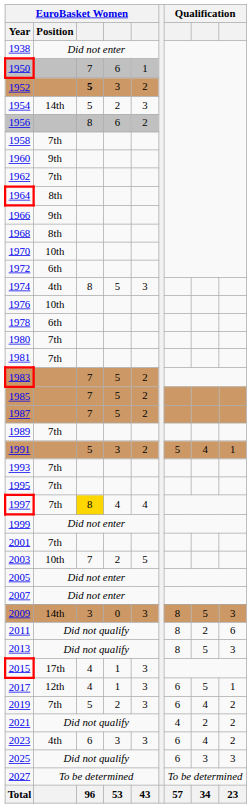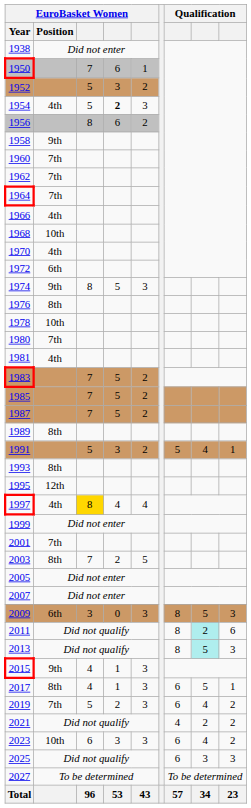1952 | column 3: bold -> normal
1954 | EuroBasket Women / Position: 14th -> 4th
1954 | column 4: normal -> bold
1958 | EuroBasket Women / Position: 7th -> 9th
1960 | EuroBasket Women / Position: 9th -> 7th
1964 | EuroBasket Women / Position: 8th -> 7th
1966 | EuroBasket Women / Position: 9th -> 4th
1968 | EuroBasket Women / Position: 8th -> 10th
1970 | EuroBasket Women / Position: 10th -> 4th
1974 | EuroBasket Women / Position: 4th -> 9th
1976 | EuroBasket Women / Position: 10th -> 8th
1978 | EuroBasket Women / Position: 6th -> 10th
1981 | EuroBasket Women / Position: 7th -> 4th
1989 | EuroBasket Women / Position: 7th -> 8th
1993 | EuroBasket Women / Position: 7th -> 8th
1995 | EuroBasket Women / Position: 7th -> 12th
1997 | EuroBasket Women / Position: 7th -> 4th
2003 | EuroBasket Women / Position: 10th -> 8th
2009 | EuroBasket Women / Position: 14th -> 6th
2011 | column 8: no background -> paleturquoise background
2013 | column 8: no background -> paleturquoise background
2015 | EuroBasket Women / Position: 17th -> 9th
2017 | EuroBasket Women / Position: 12th -> 8th
2023 | EuroBasket Women / Position: 4th -> 10th
